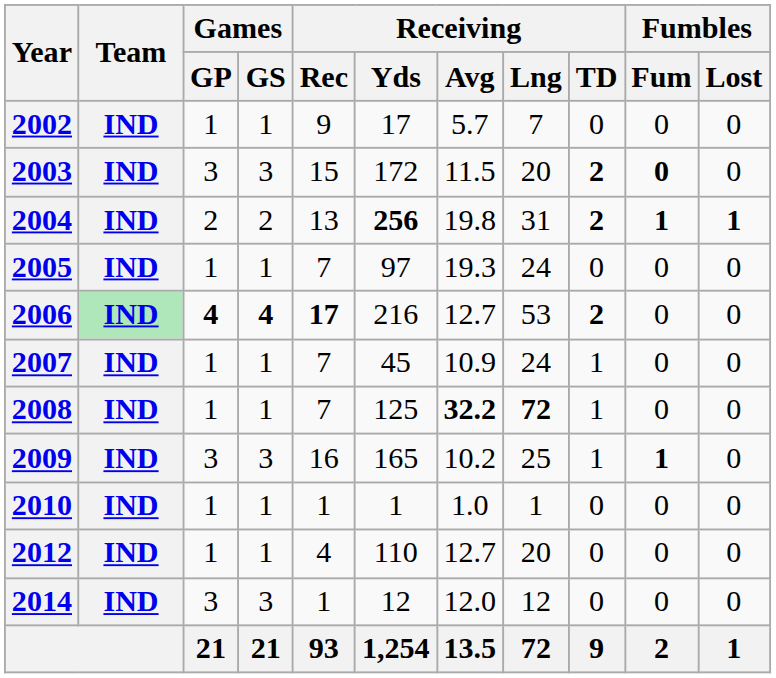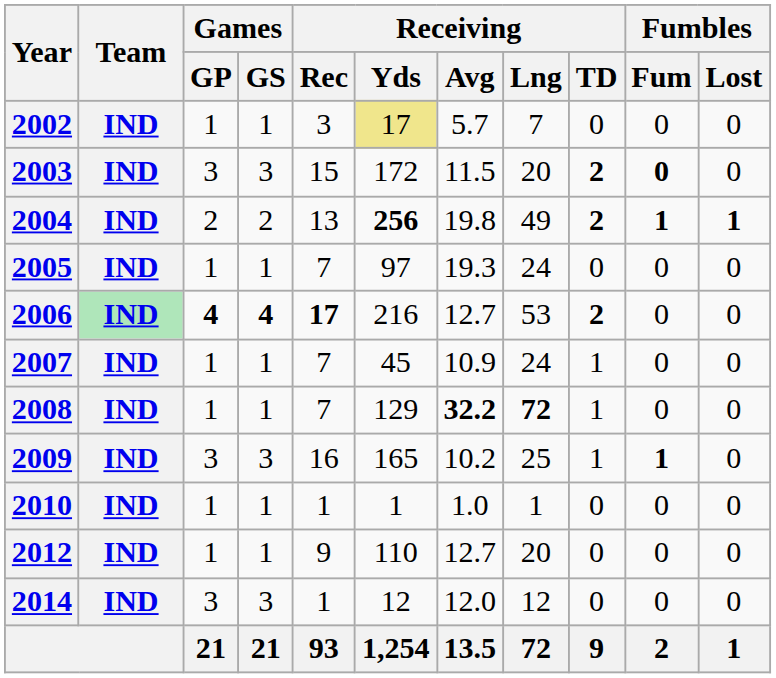2002 | Receiving / Rec: 9 -> 3
2002 | Receiving / Yds: no background -> khaki background
2004 | Receiving / Lng: 31 -> 49
2008 | Receiving / Yds: 125 -> 129
2012 | Receiving / Rec: 4 -> 9
